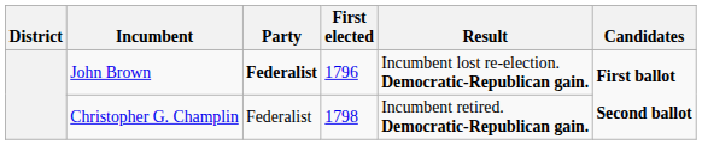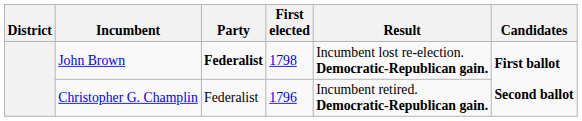John Brown | First elected: 1796 -> 1798
Christopher G. Champlin | First elected: 1798 -> 1796
